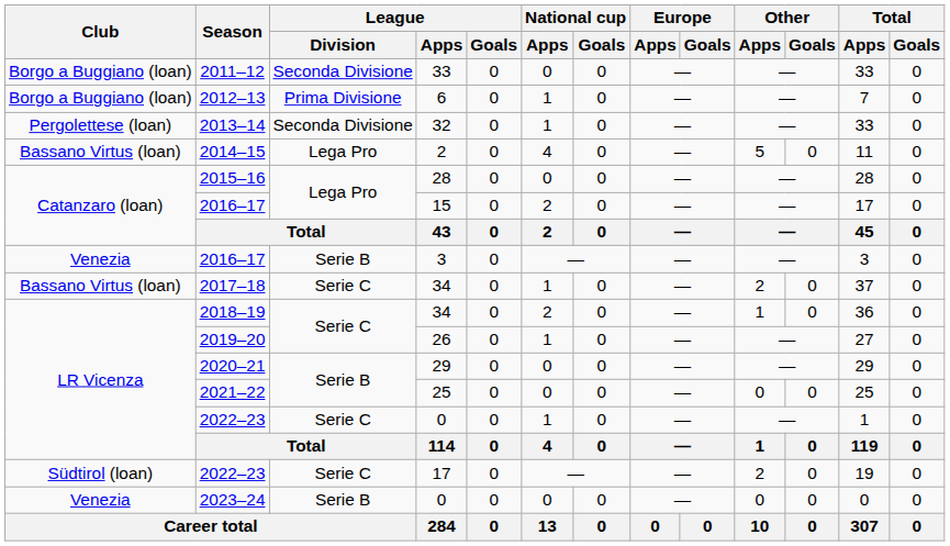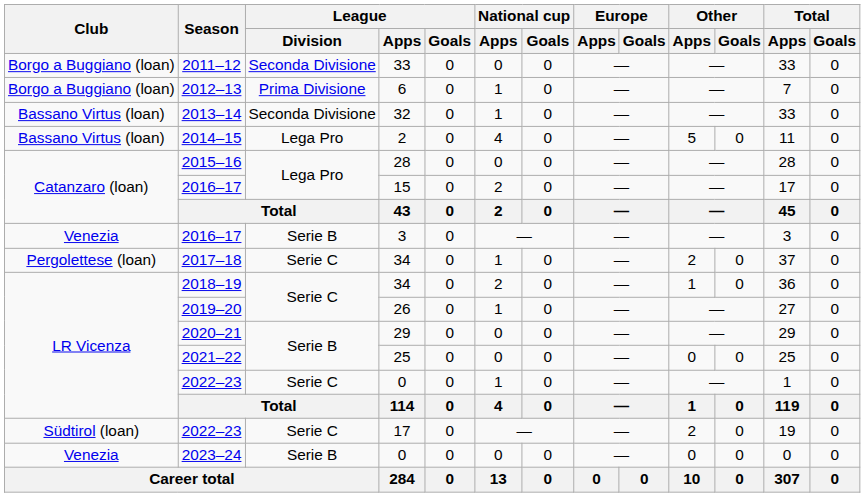2013–14 | Club: Pergolettese (loan) -> Bassano Virtus (loan)
2017–18 | Club: Bassano Virtus (loan) -> Pergolettese (loan)
